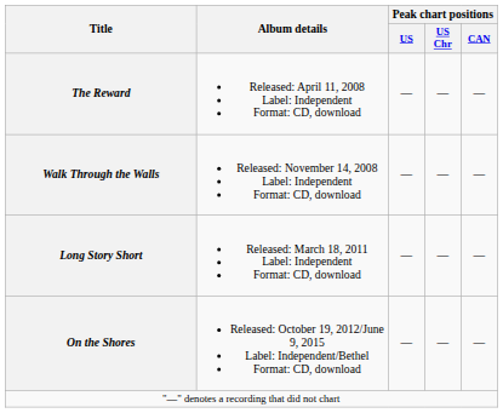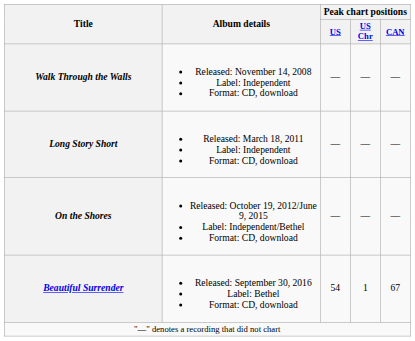- row: The Reward | Released: April 11, 2008 Label: Independent Format: CD, download | — | — | —
+ row: Beautiful Surrender | Released: September 30, 2016 Label: Bethel Format: CD, download | 54 | 1 | 67
